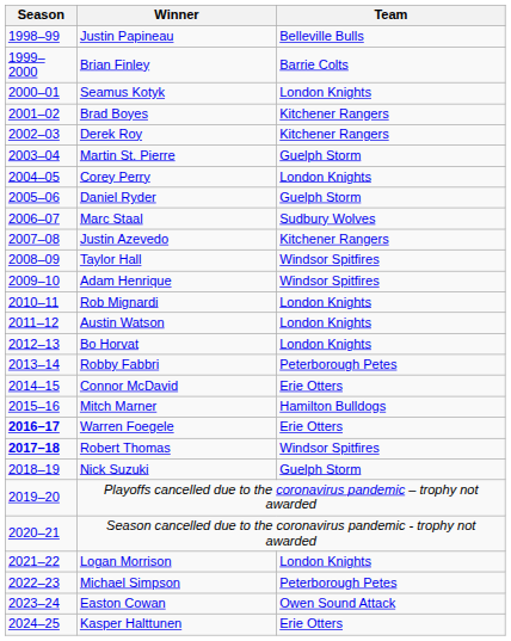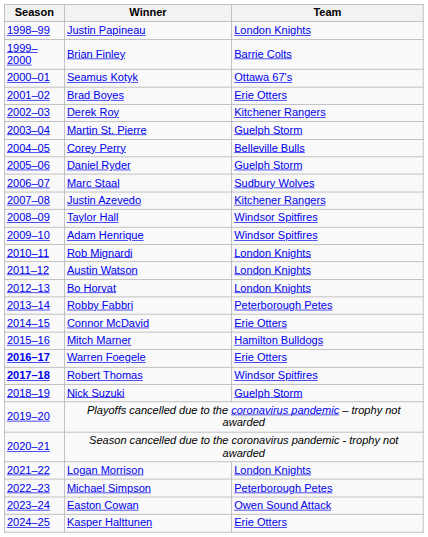Justin Papineau | Team: Belleville Bulls -> London Knights
Seamus Kotyk | Team: London Knights -> Ottawa 67's
Brad Boyes | Team: Kitchener Rangers -> Erie Otters
Corey Perry | Team: London Knights -> Belleville Bulls
